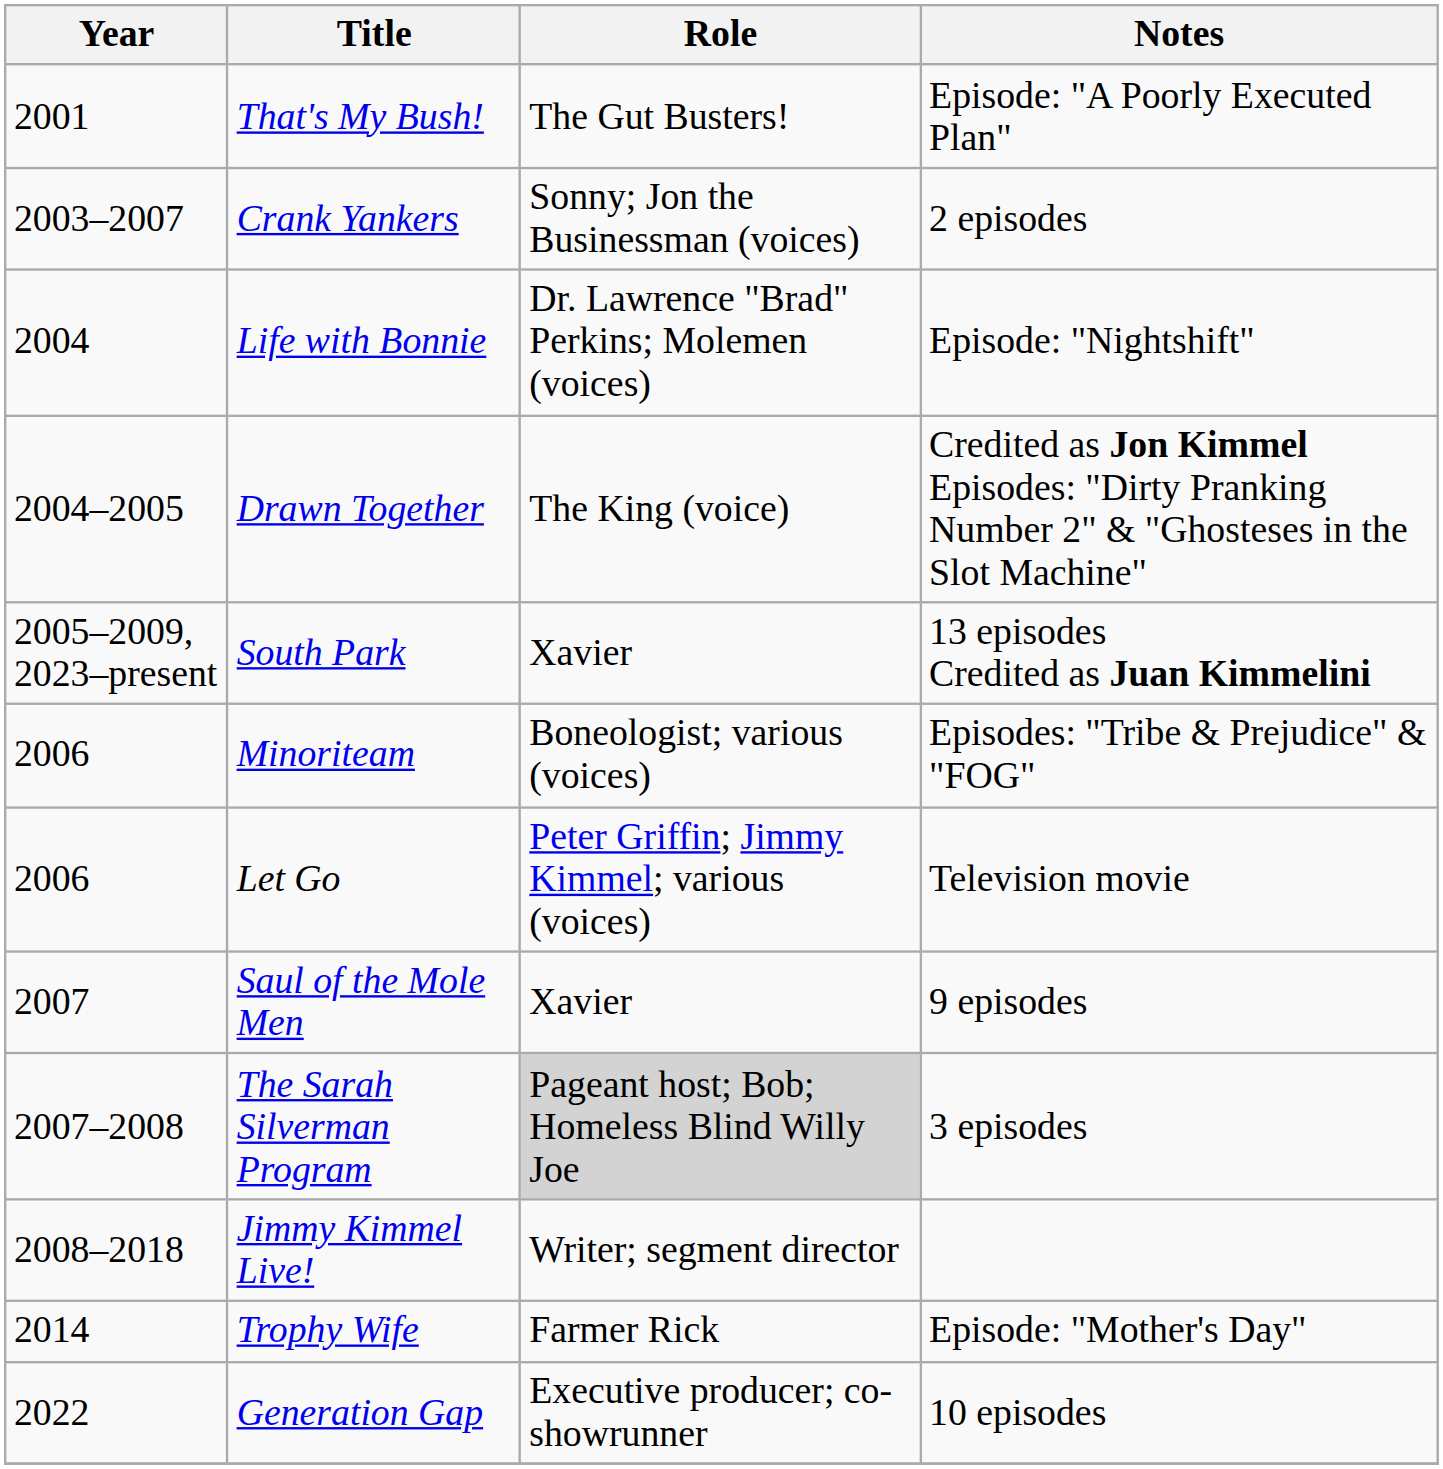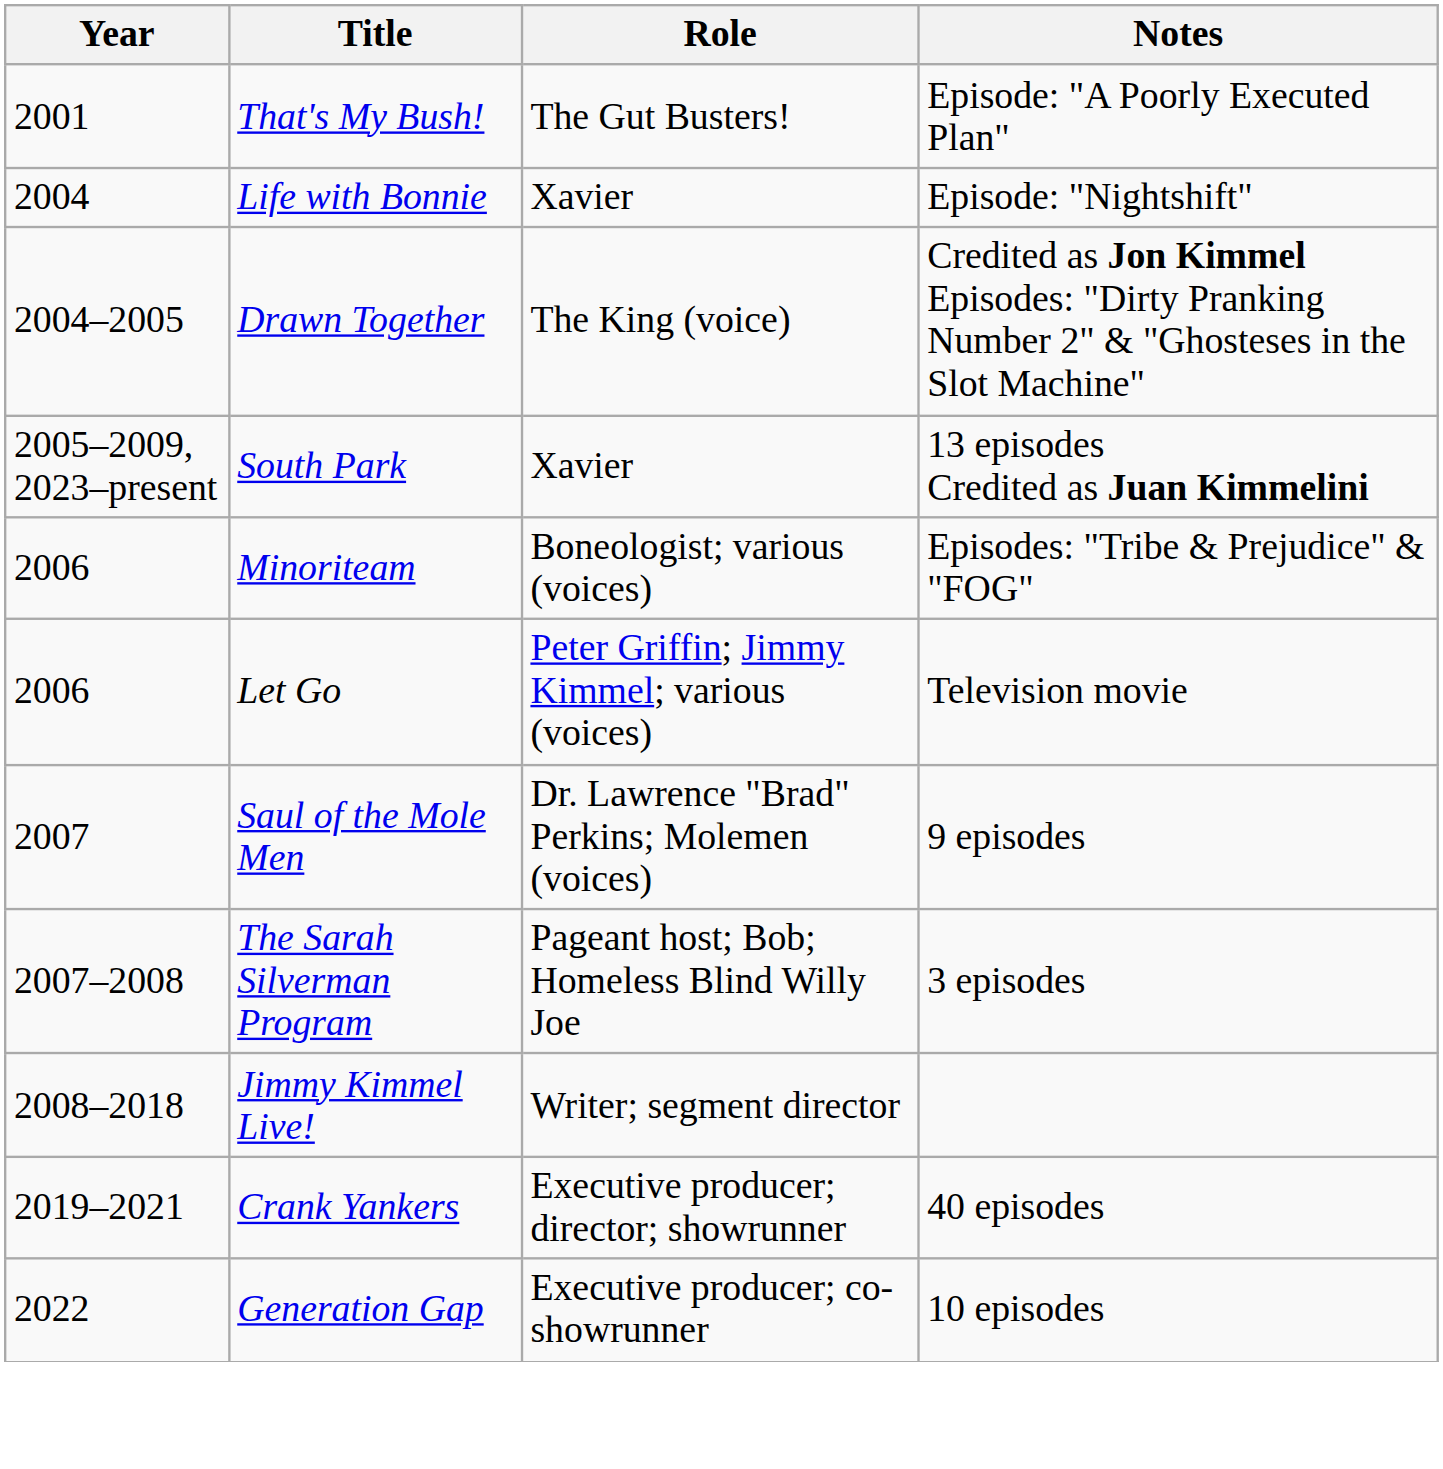- row: 2003–2007 | Crank Yankers | Sonny; Jon the Businessman (voices) | 2 episodes
Episode: "Nightshift" | Role: Dr. Lawrence "Brad" Perkins; Molemen (voices) -> Xavier
9 episodes | Role: Xavier -> Dr. Lawrence "Brad" Perkins; Molemen (voices)
3 episodes | Role: lightgrey background -> no background
- row: 2014 | Trophy Wife | Farmer Rick | Episode: "Mother's Day"
+ row: 2019–2021 | Crank Yankers | Executive producer; director; showrunner | 40 episodes
